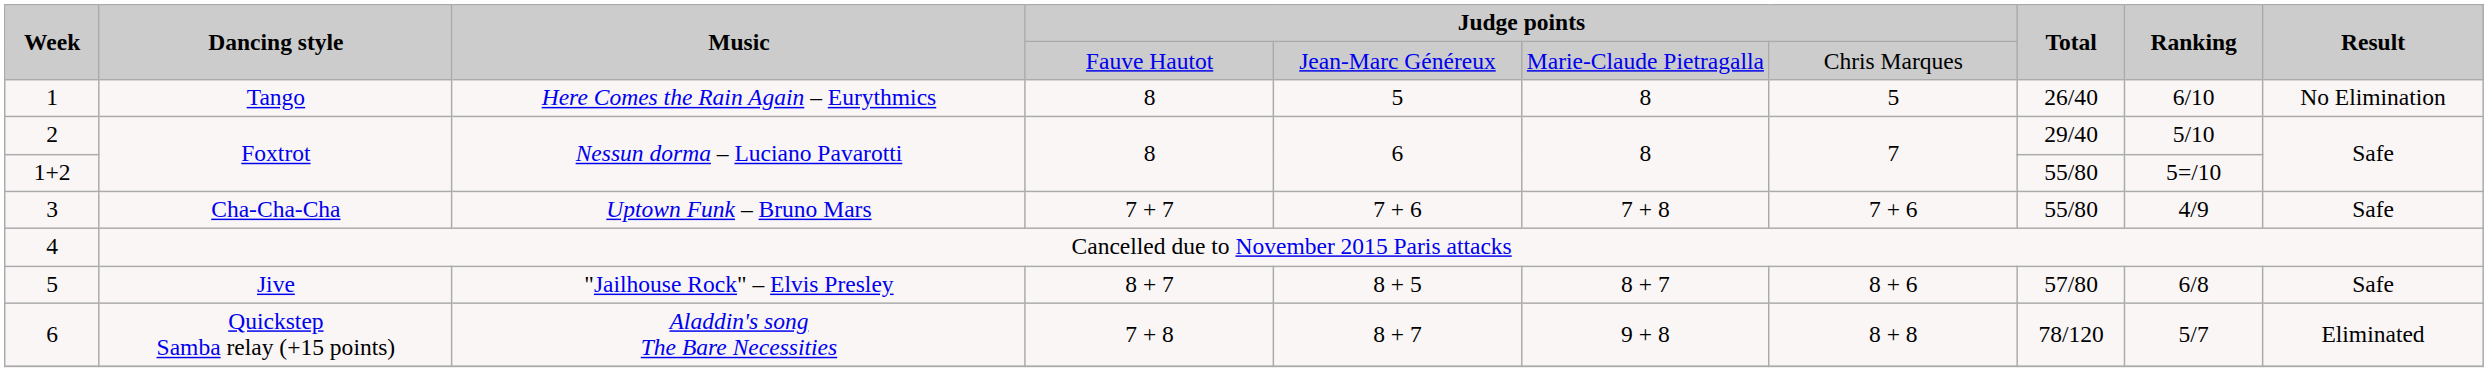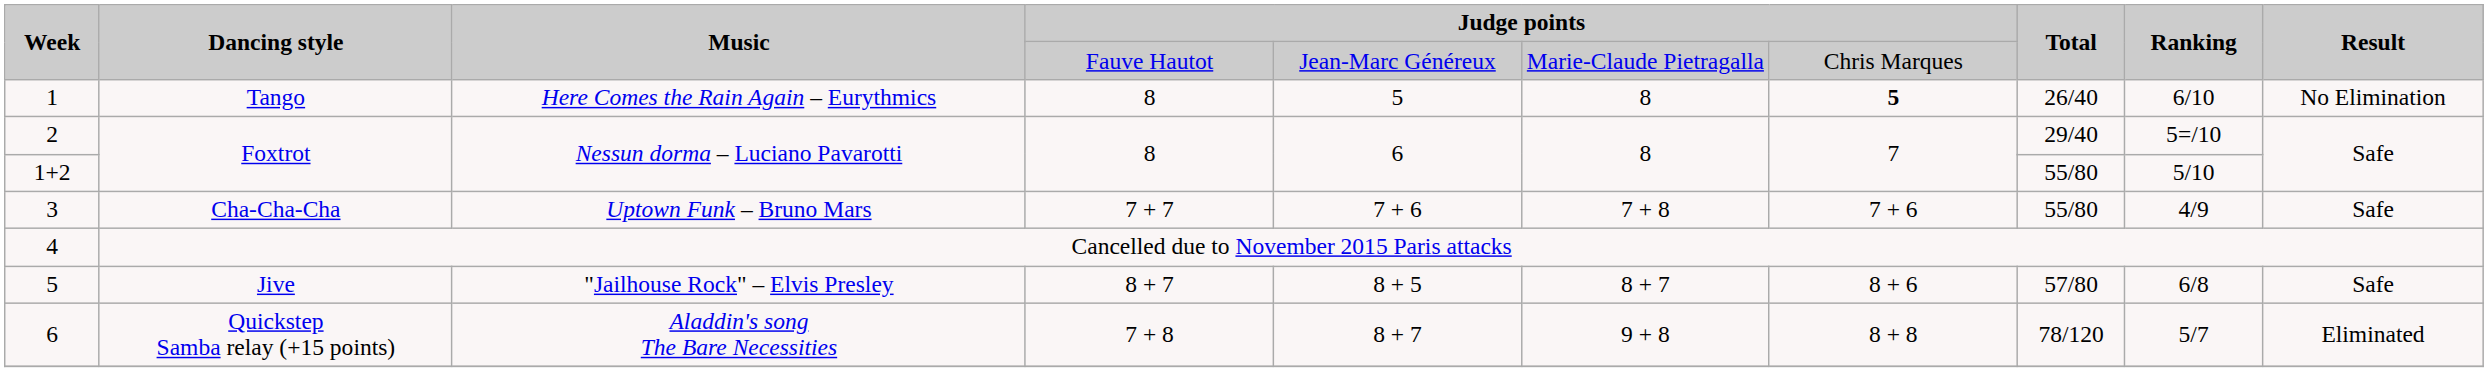1 | column 7: normal -> bold
2 | Ranking: 5/10 -> 5=/10
1+2 | Ranking: 5=/10 -> 5/10
